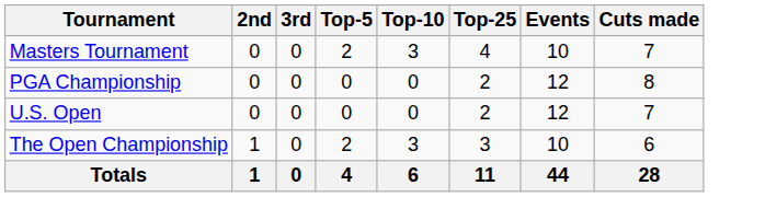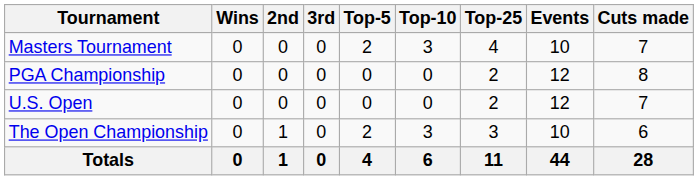+ column: Wins | 0 | 0 | 0 | 0 | 0
